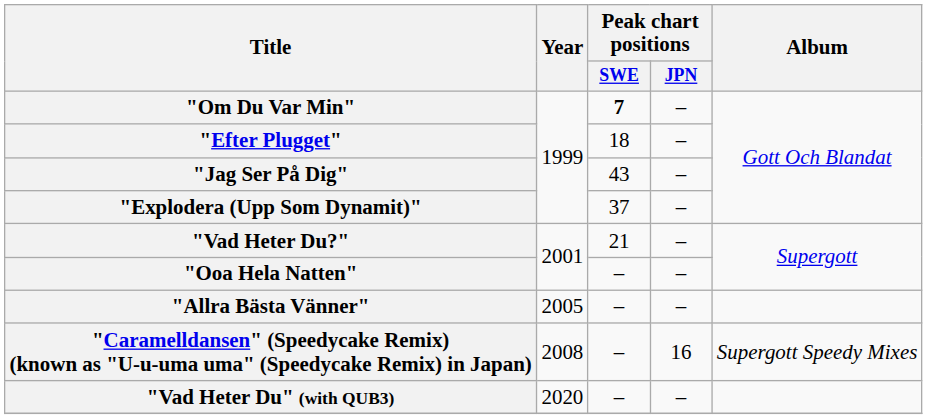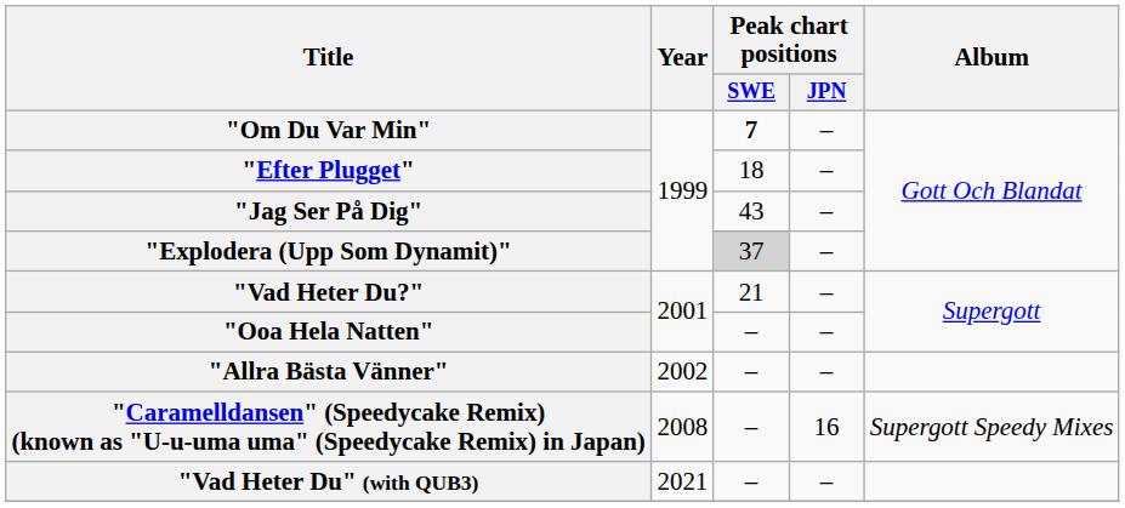"Explodera (Upp Som Dynamit)" | Peak chart positions / SWE: no background -> lightgrey background
"Allra Bästa Vänner" | Year: 2005 -> 2002
"Vad Heter Du" (with QUB3) | Year: 2020 -> 2021
